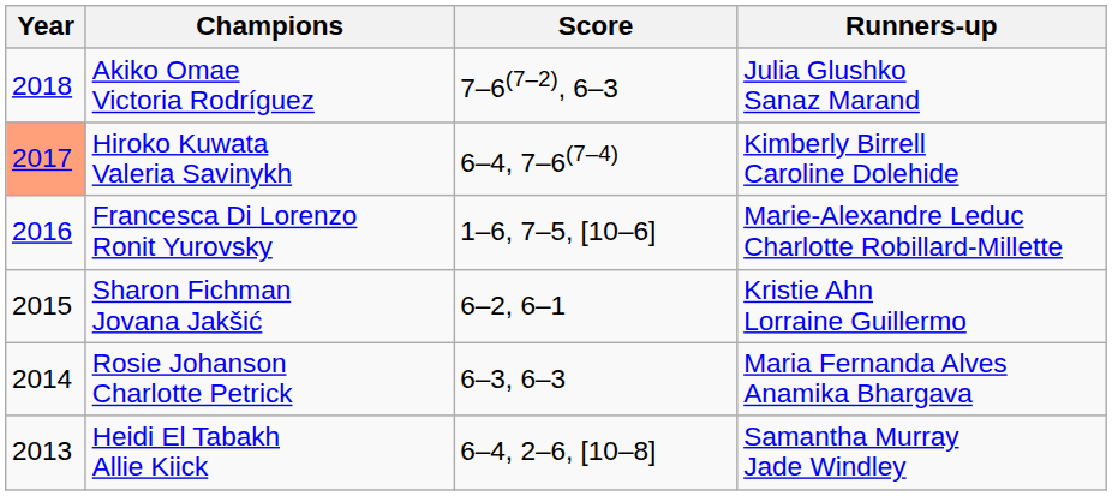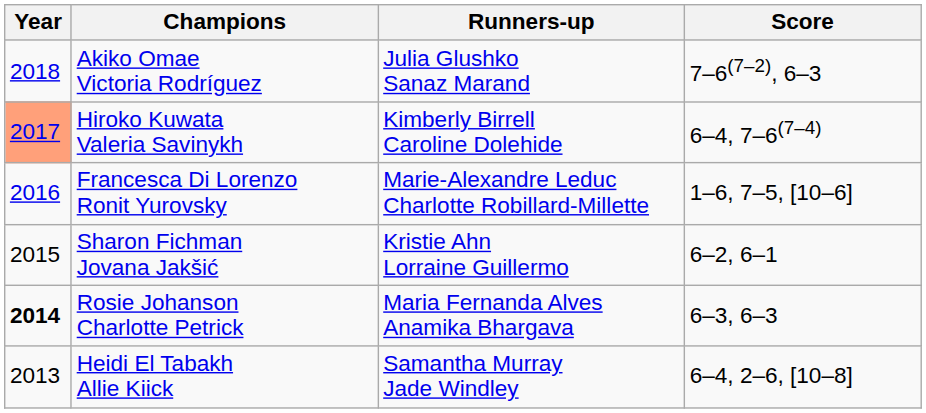columns swapped: Runners-up <-> Score
Rosie Johanson Charlotte Petrick | Year: normal -> bold
